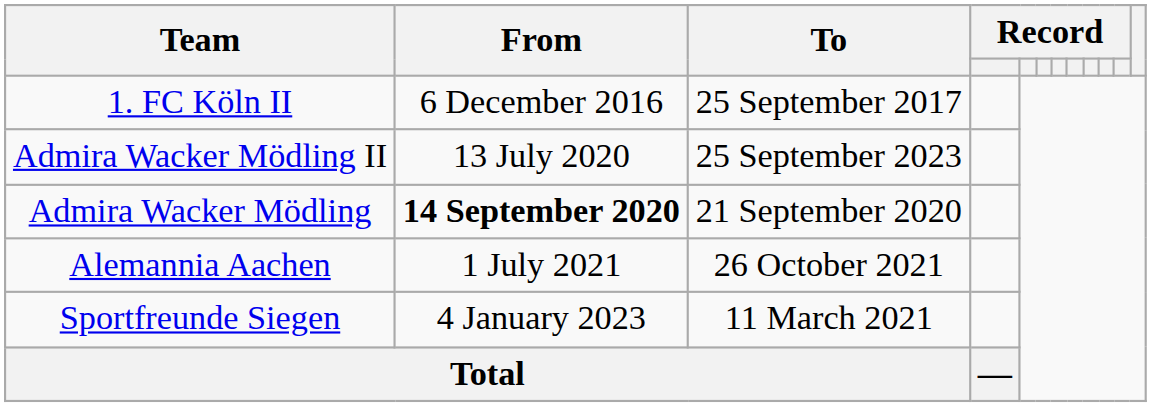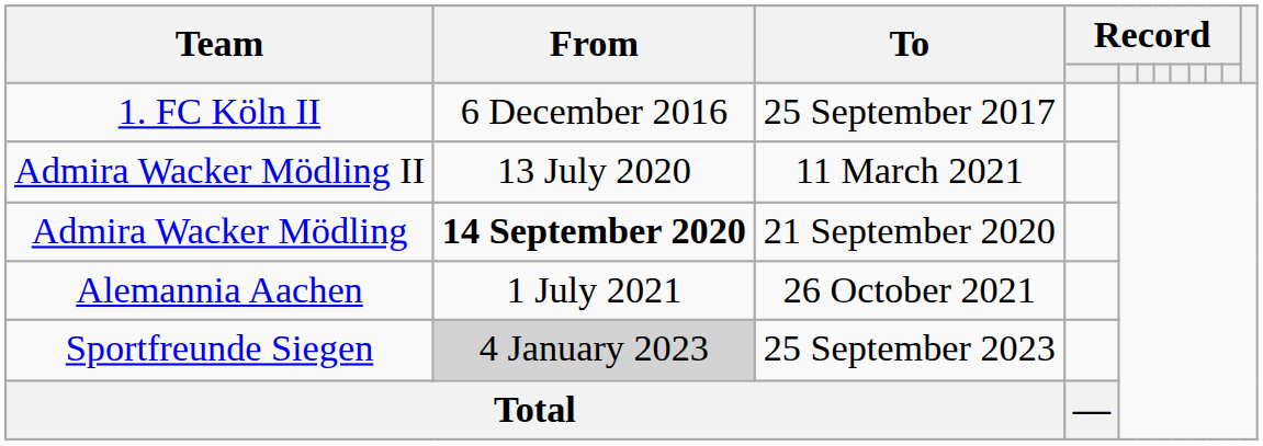Admira Wacker Mödling II | To: 25 September 2023 -> 11 March 2021
Sportfreunde Siegen | From: no background -> lightgrey background
Sportfreunde Siegen | To: 11 March 2021 -> 25 September 2023
